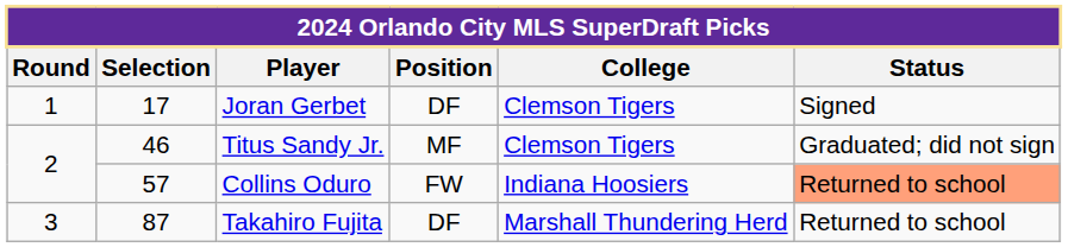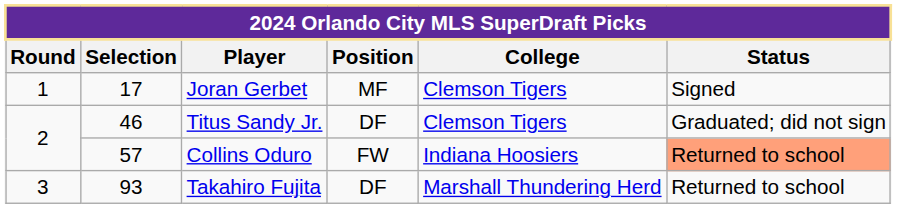Joran Gerbet | Position: DF -> MF
Titus Sandy Jr. | Position: MF -> DF
Takahiro Fujita | Selection: 87 -> 93
